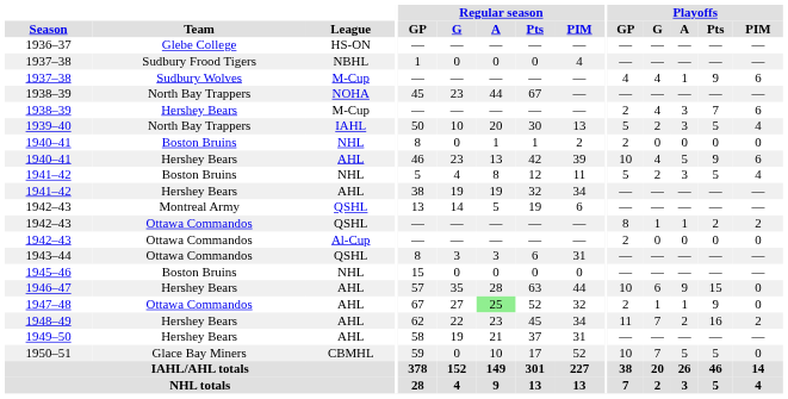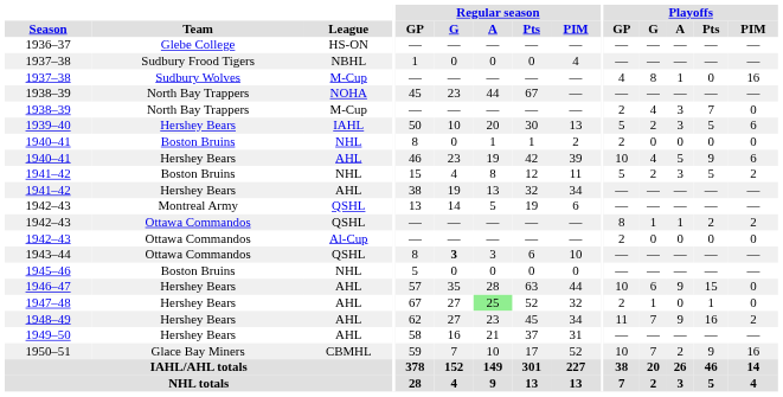1937–38 / M-Cup | Playoffs / G: 4 -> 8
1937–38 / M-Cup | Playoffs / Pts: 9 -> 0
1937–38 / M-Cup | Playoffs / PIM: 6 -> 16
1938–39 / M-Cup | Team: Hershey Bears -> North Bay Trappers
1938–39 / M-Cup | Playoffs / PIM: 6 -> 0
1939–40 | Team: North Bay Trappers -> Hershey Bears
1939–40 | Playoffs / PIM: 4 -> 6
1940–41 / AHL | Regular season / A: 13 -> 19
1941–42 / NHL | Regular season / GP: 5 -> 15
1941–42 / NHL | Playoffs / PIM: 4 -> 2
1941–42 / AHL | Regular season / A: 19 -> 13
1943–44 | Regular season / G: normal -> bold
1943–44 | Regular season / PIM: 31 -> 10
1945–46 | Regular season / GP: 15 -> 5
1947–48 | Team: Ottawa Commandos -> Hershey Bears
1947–48 | Playoffs / A: 1 -> 0
1947–48 | Playoffs / Pts: 9 -> 1
1948–49 | Regular season / G: 22 -> 27
1948–49 | Playoffs / A: 2 -> 9
1949–50 | Regular season / G: 19 -> 16
1950–51 | Regular season / G: 0 -> 7
1950–51 | Playoffs / A: 5 -> 2
1950–51 | Playoffs / Pts: 5 -> 9
1950–51 | Playoffs / PIM: 0 -> 16
